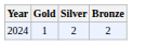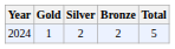+ column: Total | 5
